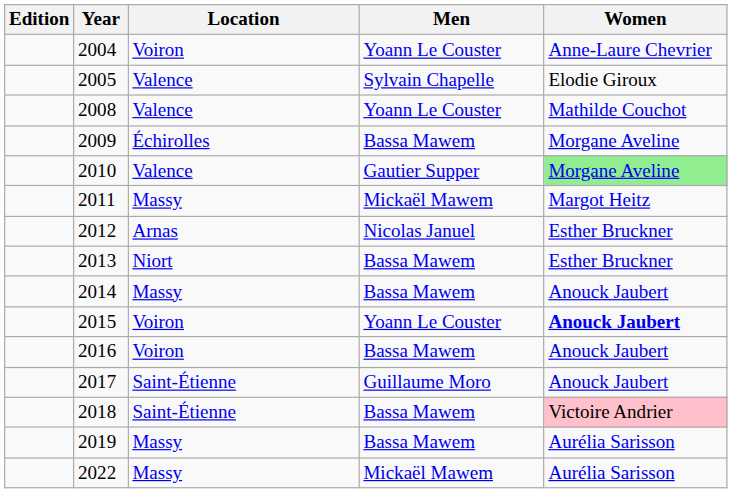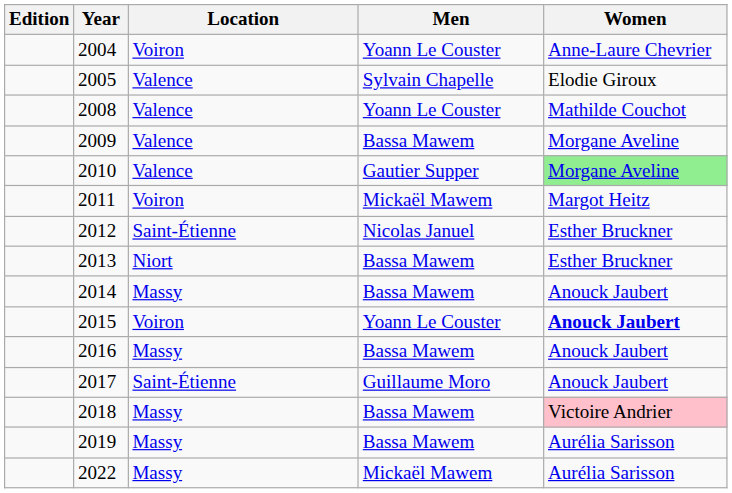2009 | Location: Échirolles -> Valence
2011 | Location: Massy -> Voiron
2012 | Location: Arnas -> Saint-Étienne
2016 | Location: Voiron -> Massy
2018 | Location: Saint-Étienne -> Massy
